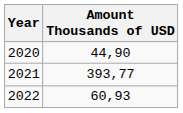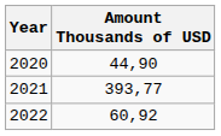2022 | Amount Thousands of USD: 60,93 -> 60,92
